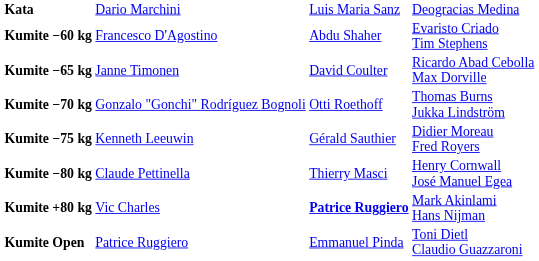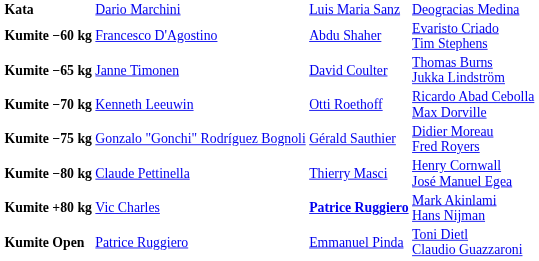Kumite −65 kg | column 4: Ricardo Abad Cebolla Max Dorville -> Thomas Burns Jukka Lindström
Kumite −70 kg | column 2: Gonzalo "Gonchi" Rodríguez Bognoli -> Kenneth Leeuwin
Kumite −70 kg | column 4: Thomas Burns Jukka Lindström -> Ricardo Abad Cebolla Max Dorville
Kumite −75 kg | column 2: Kenneth Leeuwin -> Gonzalo "Gonchi" Rodríguez Bognoli
